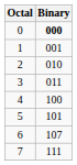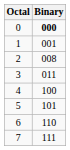2 | Binary: 010 -> 008
6 | Binary: 107 -> 110
